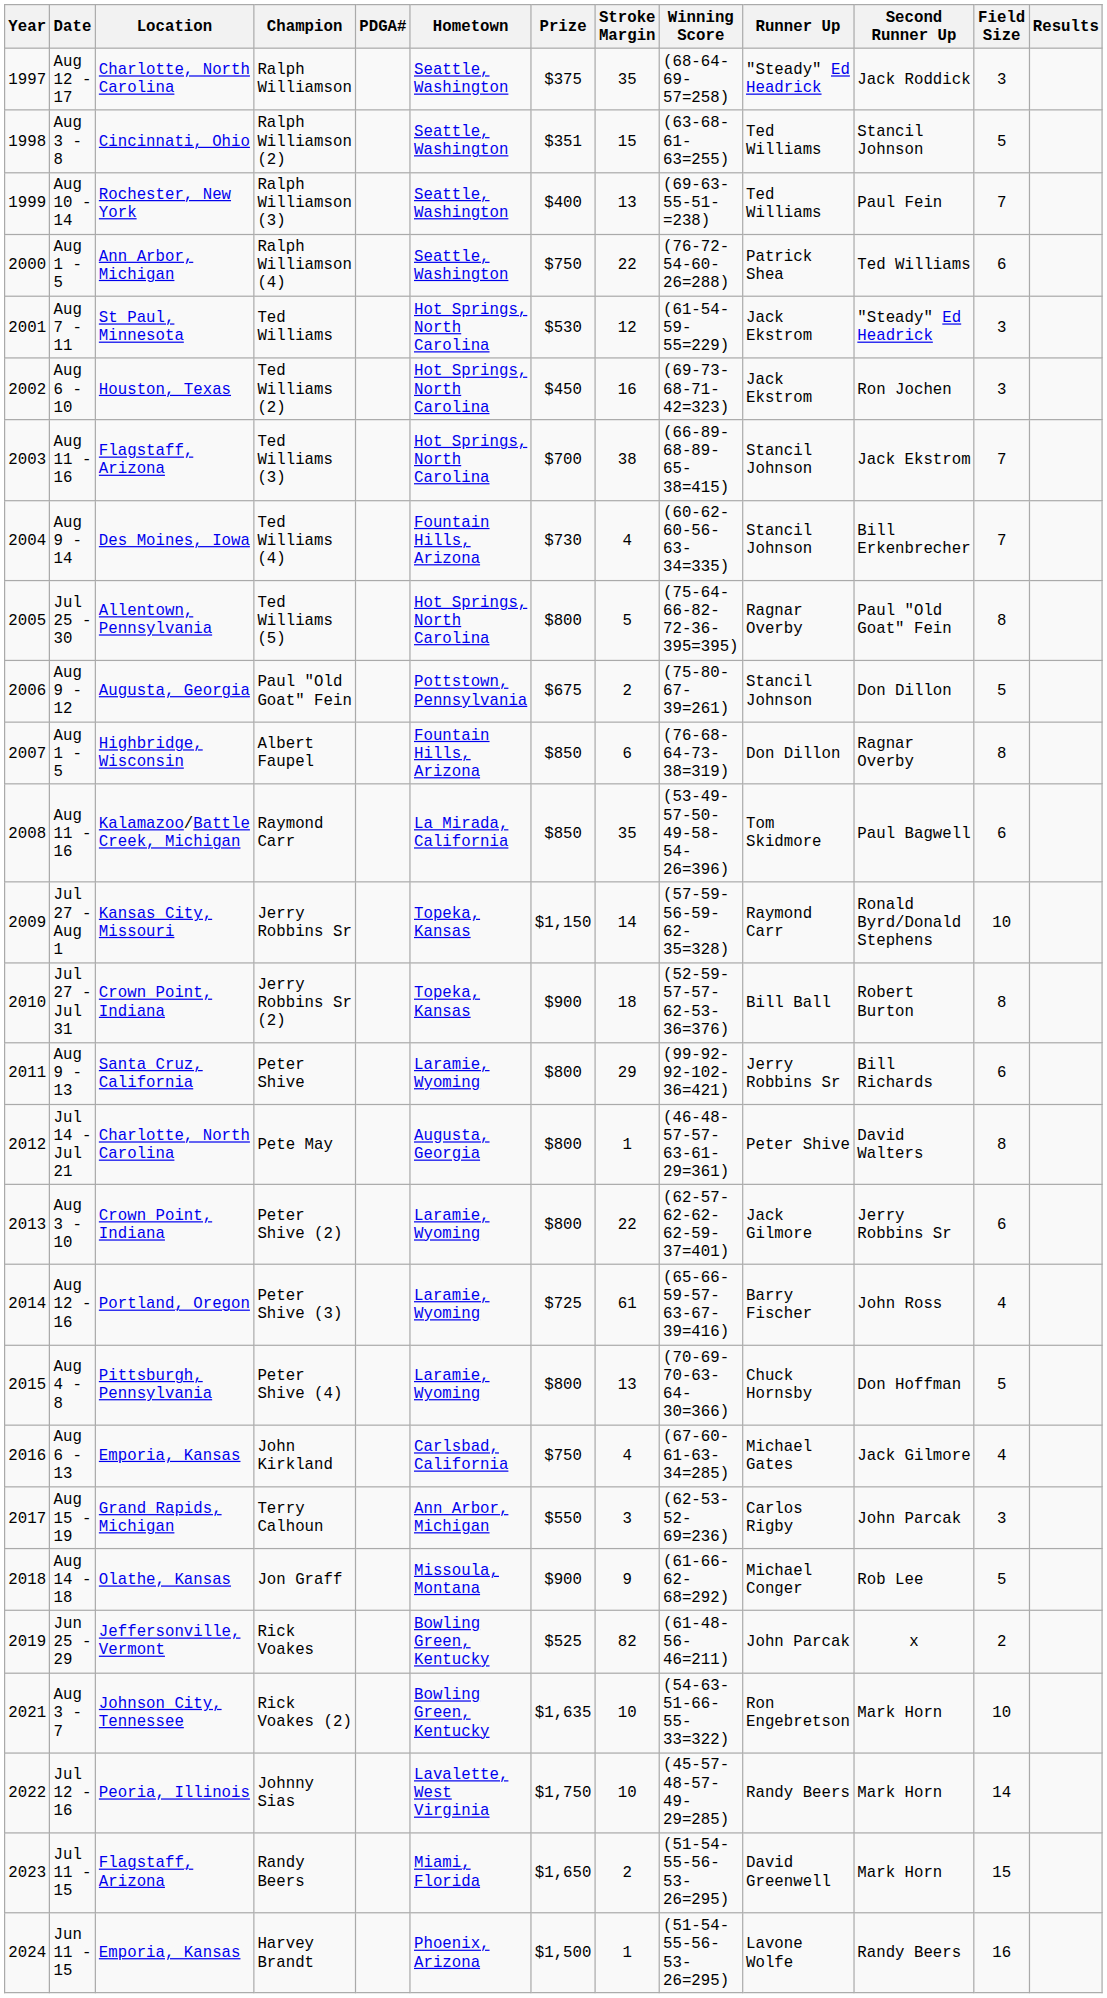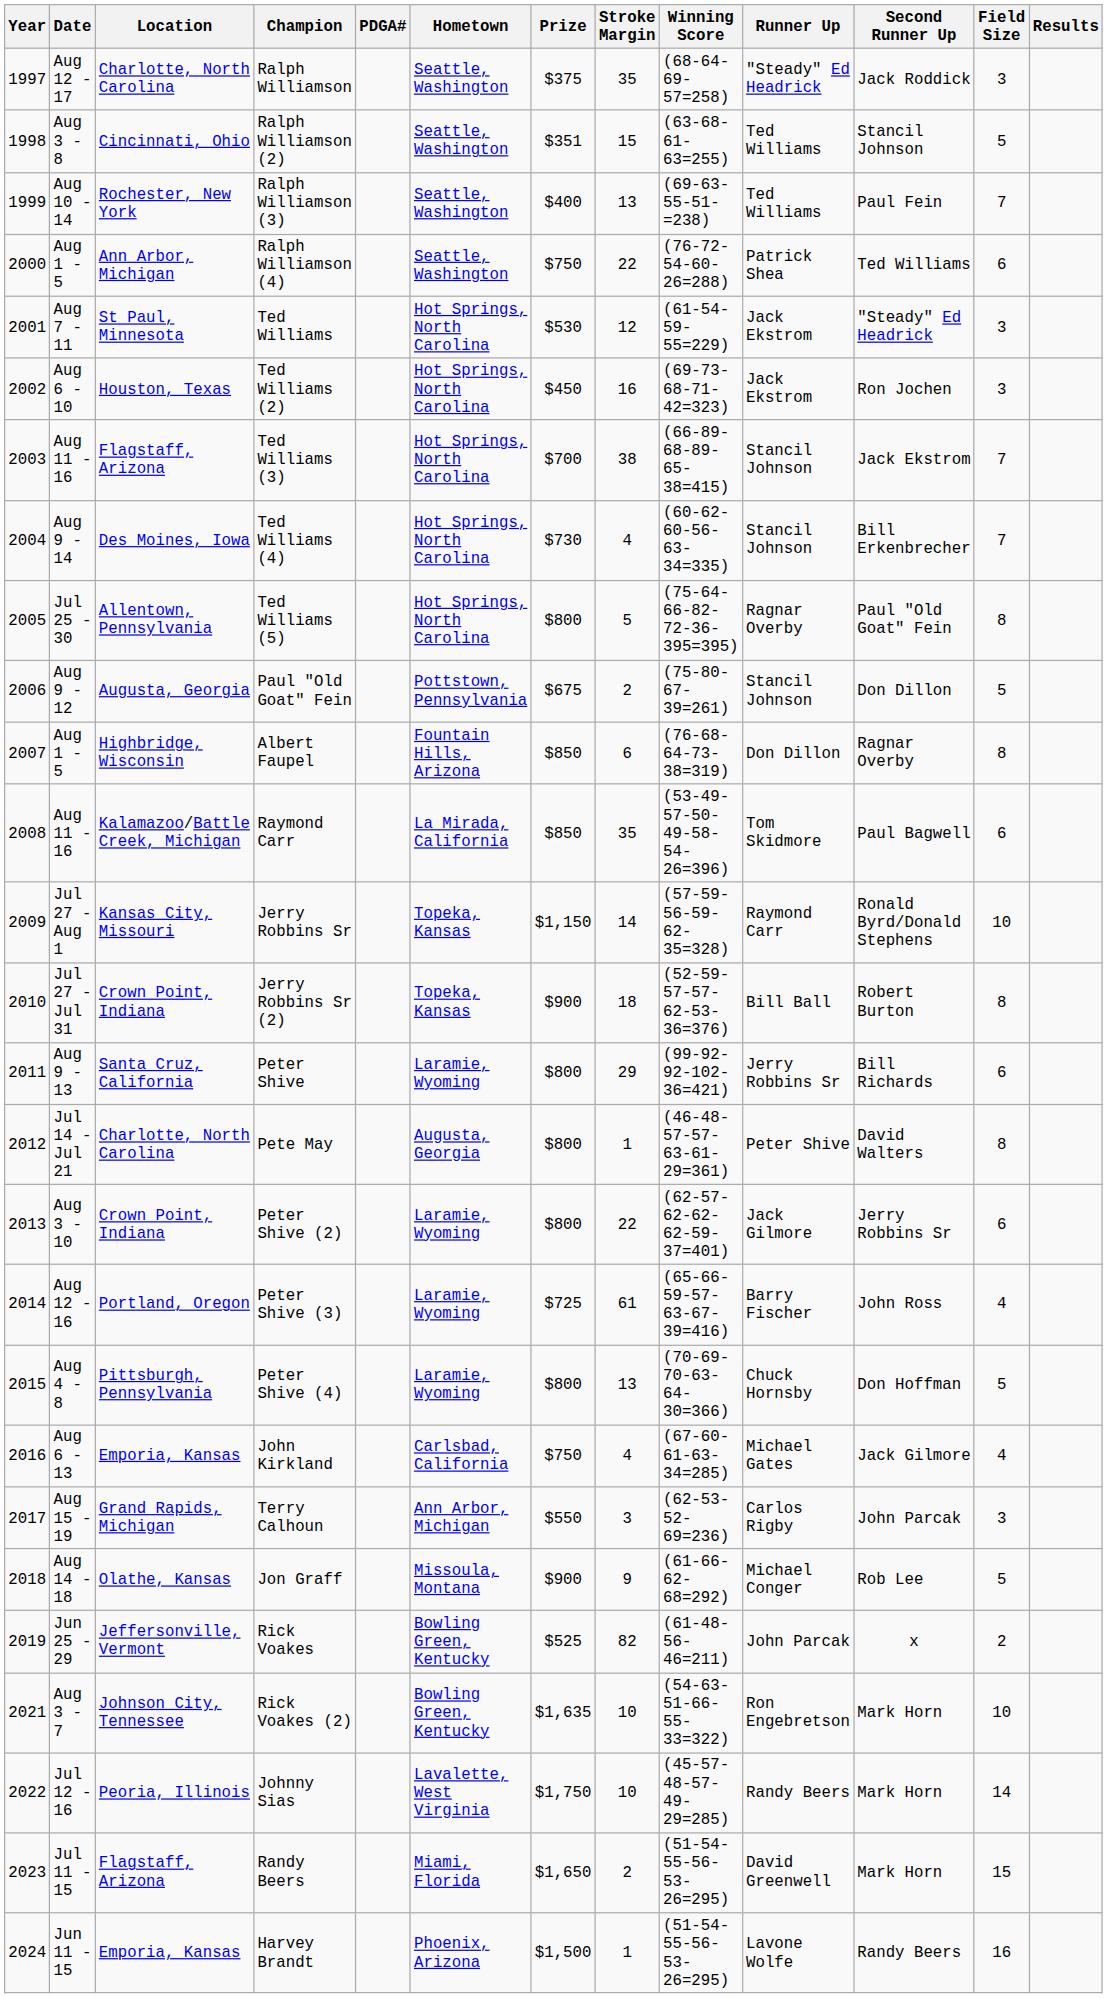Ted Williams (4) | Hometown: Fountain Hills, Arizona -> Hot Springs, North Carolina
